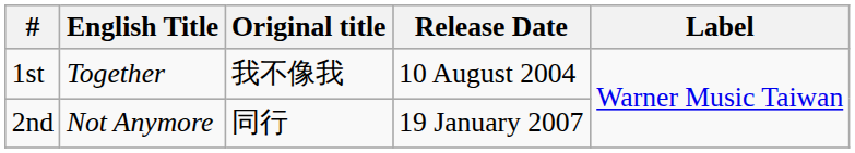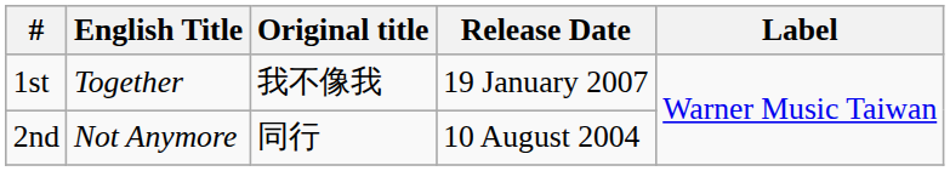1st | Release Date: 10 August 2004 -> 19 January 2007
2nd | Release Date: 19 January 2007 -> 10 August 2004
